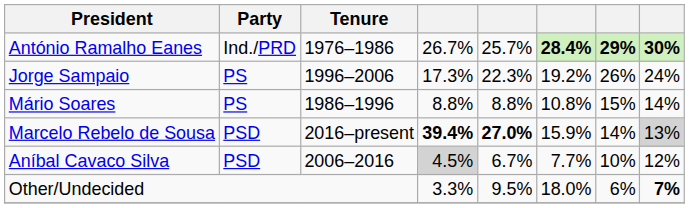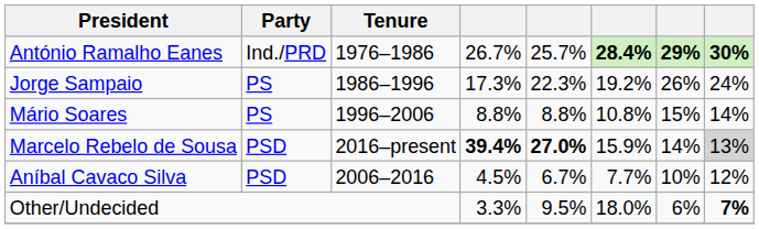Jorge Sampaio | Tenure: 1996–2006 -> 1986–1996
Mário Soares | Tenure: 1986–1996 -> 1996–2006
Aníbal Cavaco Silva | column 4: lightgrey background -> no background
